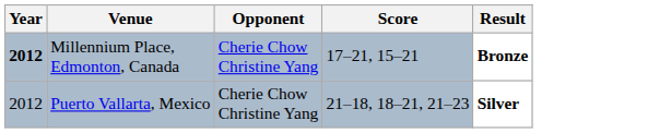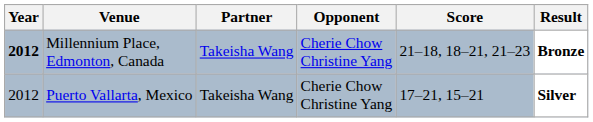+ column: Partner | Takeisha Wang | Takeisha Wang
Millennium Place, Edmonton, Canada | Score: 17–21, 15–21 -> 21–18, 18–21, 21–23
Puerto Vallarta, Mexico | Score: 21–18, 18–21, 21–23 -> 17–21, 15–21
